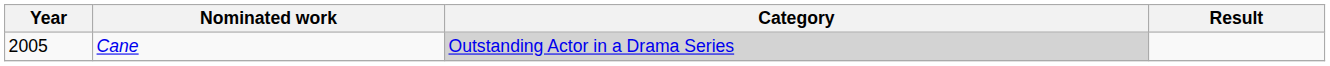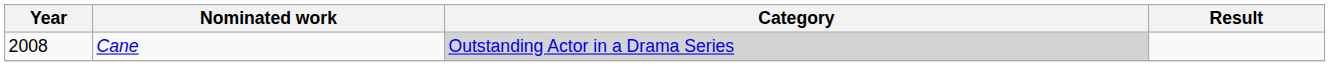Cane | Year: 2005 -> 2008
